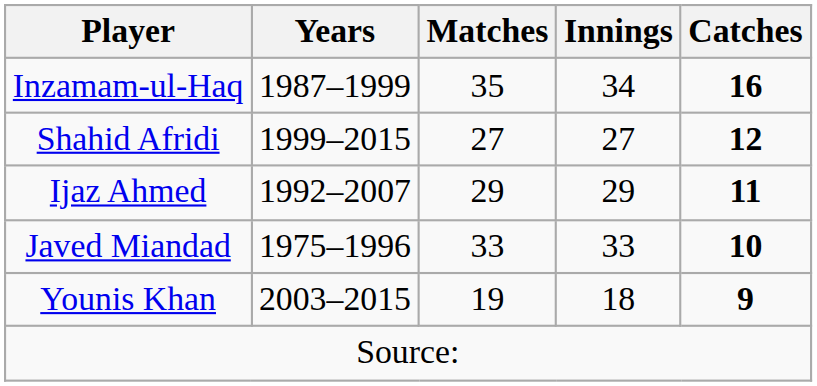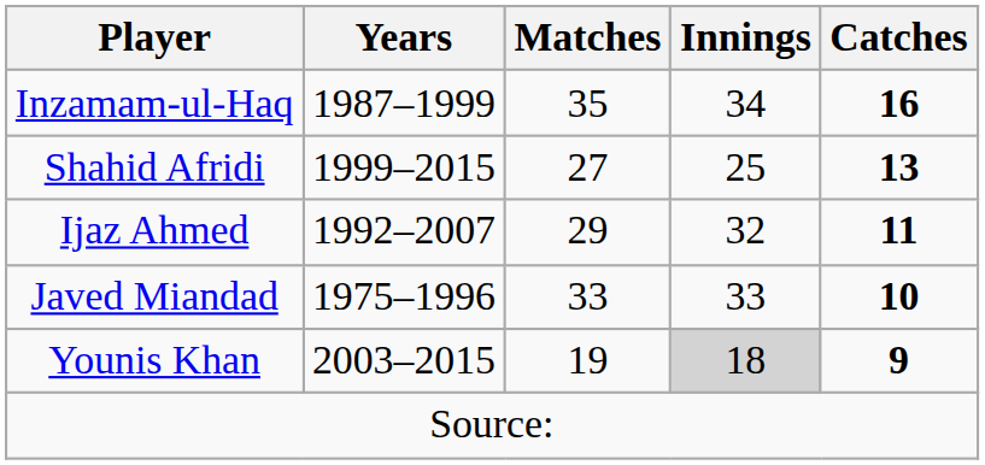Shahid Afridi | Innings: 27 -> 25
Shahid Afridi | Catches: 12 -> 13
Ijaz Ahmed | Innings: 29 -> 32
Younis Khan | Innings: no background -> lightgrey background
